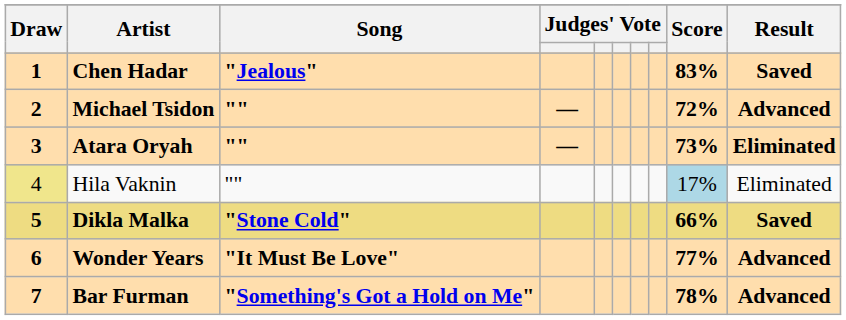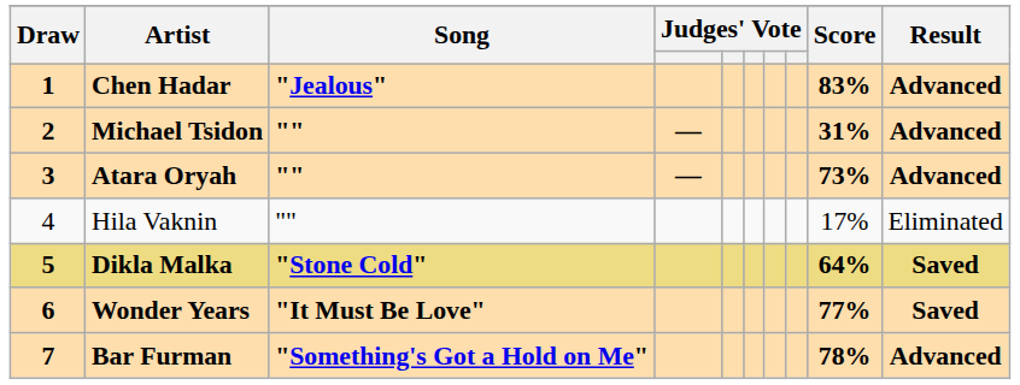Chen Hadar | Result: Saved -> Advanced
Michael Tsidon | Score: 72% -> 31%
Atara Oryah | Result: Eliminated -> Advanced
Hila Vaknin | Draw: khaki background -> no background
Hila Vaknin | Score: lightblue background -> no background
Dikla Malka | Score: 66% -> 64%
Wonder Years | Result: Advanced -> Saved
